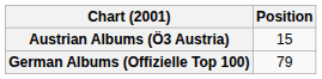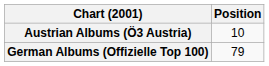Austrian Albums (Ö3 Austria) | Position: 15 -> 10
